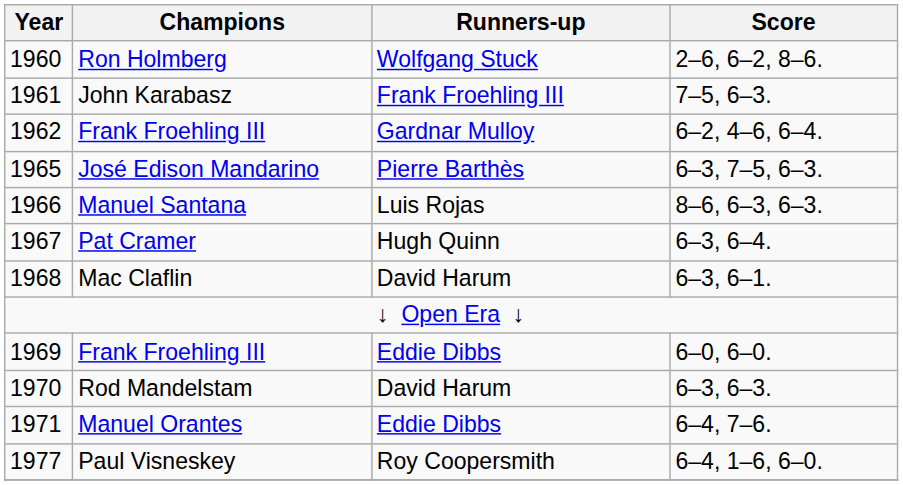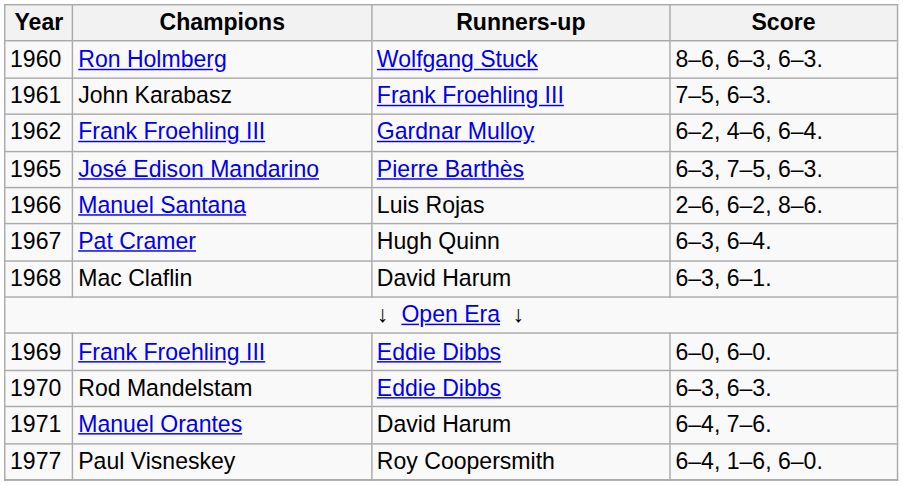Ron Holmberg | Score: 2–6, 6–2, 8–6. -> 8–6, 6–3, 6–3.
Manuel Santana | Score: 8–6, 6–3, 6–3. -> 2–6, 6–2, 8–6.
Rod Mandelstam | Runners-up: David Harum -> Eddie Dibbs
Manuel Orantes | Runners-up: Eddie Dibbs -> David Harum
